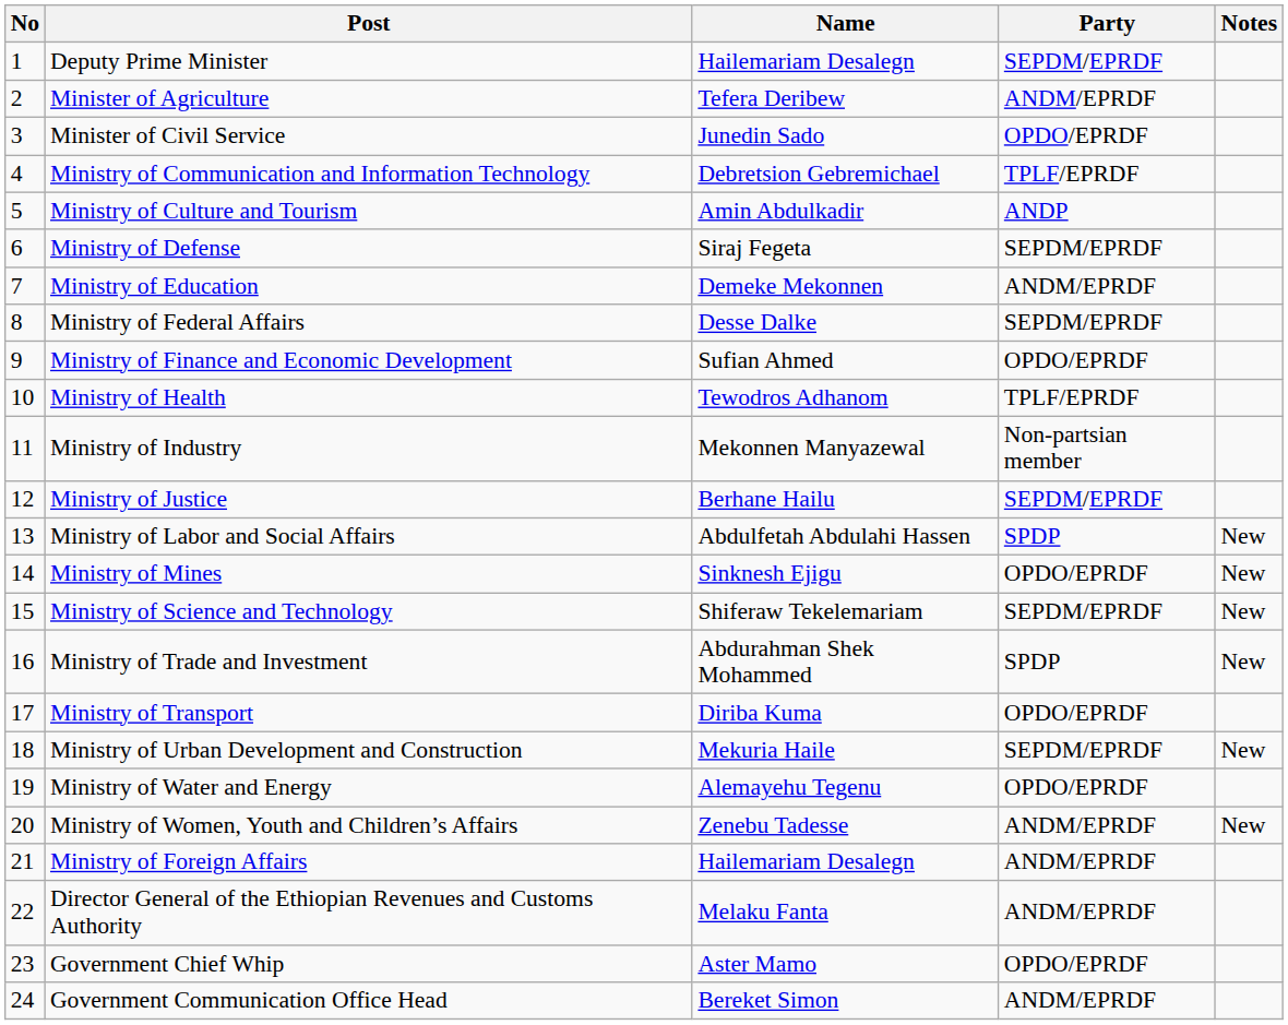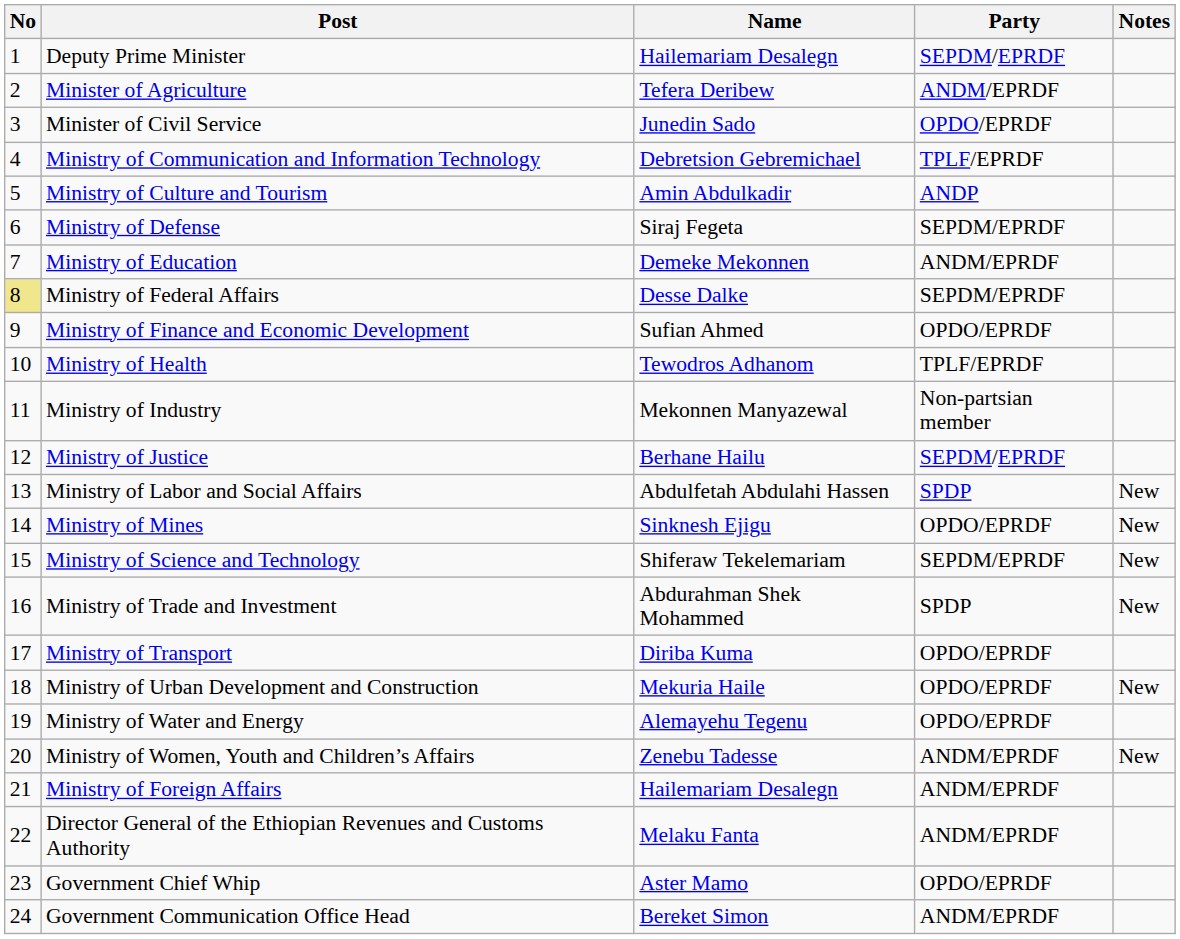Ministry of Federal Affairs | No: no background -> khaki background
Ministry of Urban Development and Construction | Party: SEPDM/EPRDF -> OPDO/EPRDF
